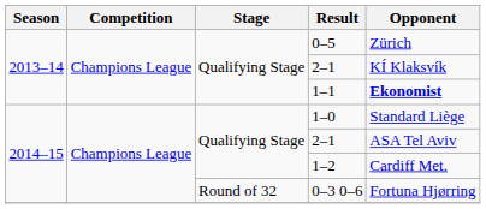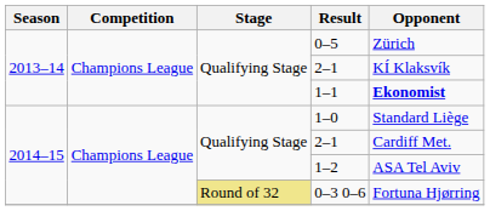2014–15 / 2–1 | Opponent: ASA Tel Aviv -> Cardiff Met.
1–2 | Opponent: Cardiff Met. -> ASA Tel Aviv
0–3 0–6 | Stage: no background -> khaki background
